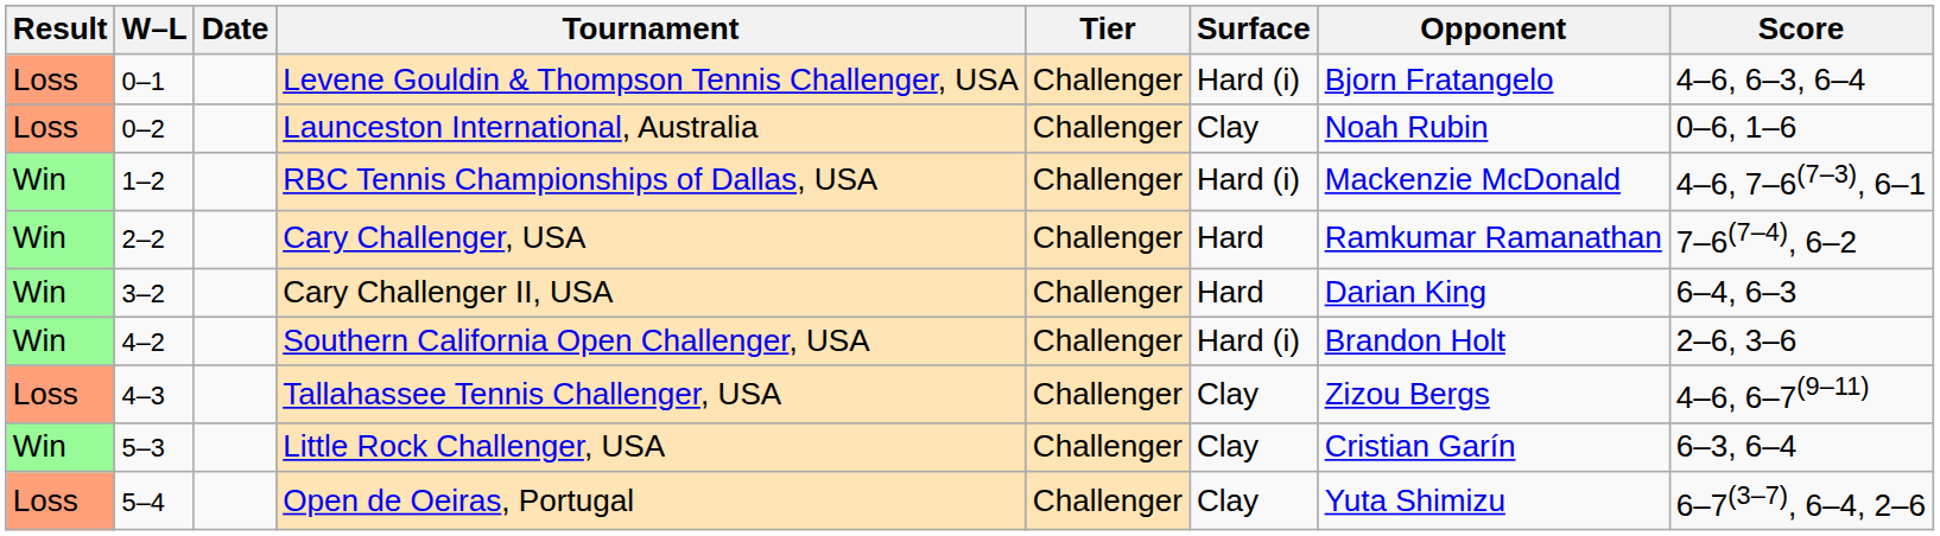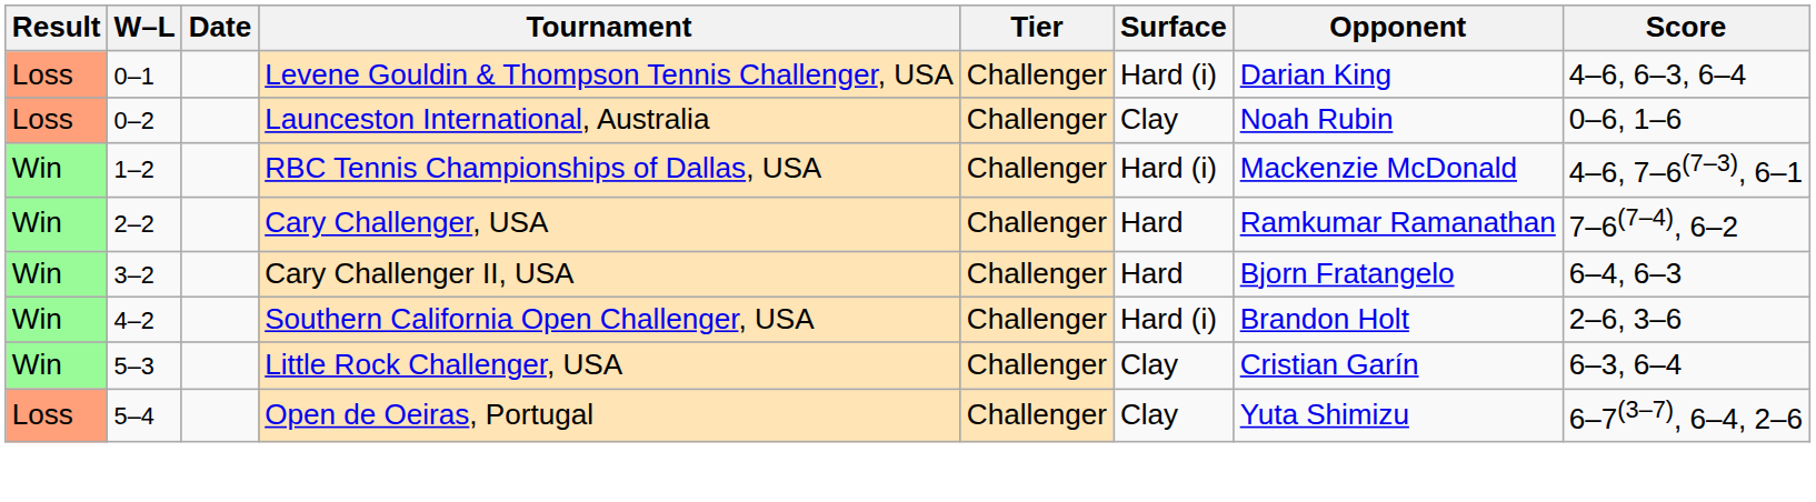Levene Gouldin & Thompson Tennis Challenger, USA | Opponent: Bjorn Fratangelo -> Darian King
Cary Challenger II, USA | Opponent: Darian King -> Bjorn Fratangelo
- row: Loss | 4–3 | Tallahassee Tennis Challenger, USA | Challenger | Clay | Zizou Bergs | 4–6, 6–7(9–11)
